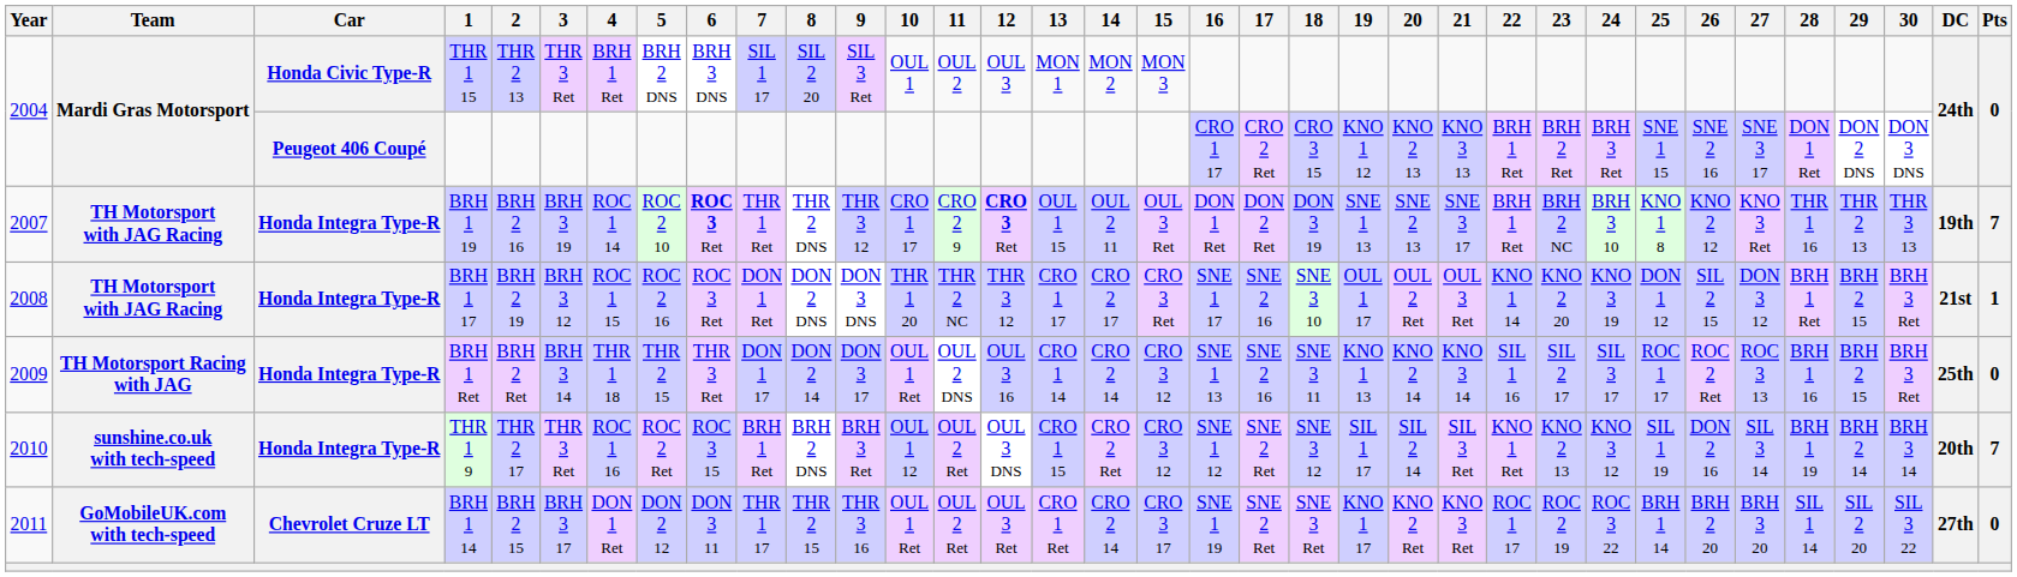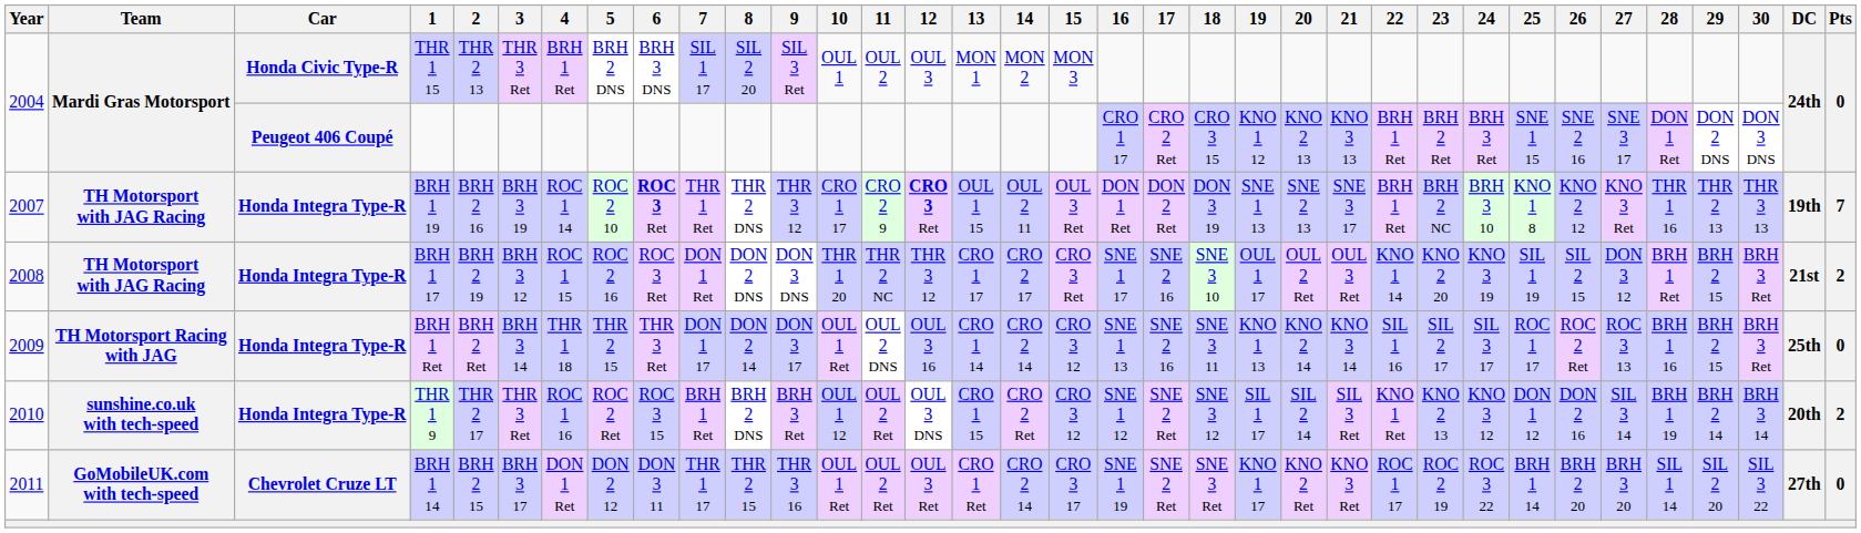BRH 1 17 | 25: DON 1 12 -> SIL 1 19
BRH 1 17 | Pts: 1 -> 2
THR 1 9 | 25: SIL 1 19 -> DON 1 12
THR 1 9 | Pts: 7 -> 2
